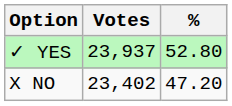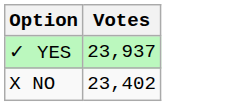- column: % | 52.80 | 47.20
